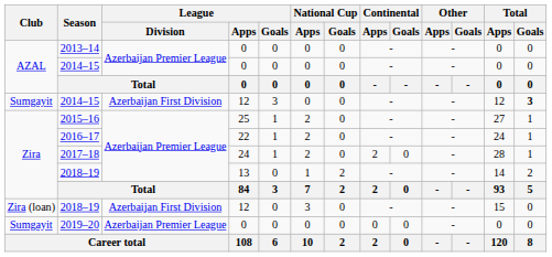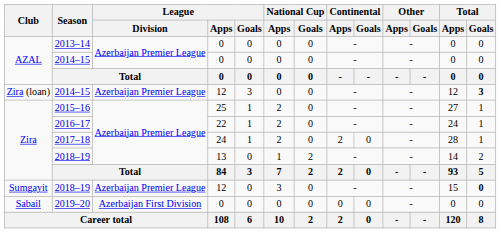2014–15 / 12 | Club: Sumgayit -> Zira (loan)
2014–15 / 12 | League / Division: Azerbaijan First Division -> Azerbaijan Premier League
2018–19 / 12 | Club: Zira (loan) -> Sumgayit
2018–19 / 12 | League / Division: Azerbaijan First Division -> Azerbaijan Premier League
2018–19 / 12 | Total / Goals: normal -> bold
2019–20 | Club: Sumgayit -> Sabail
2019–20 | League / Division: Azerbaijan Premier League -> Azerbaijan First Division
